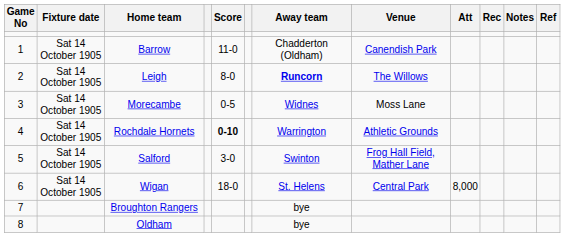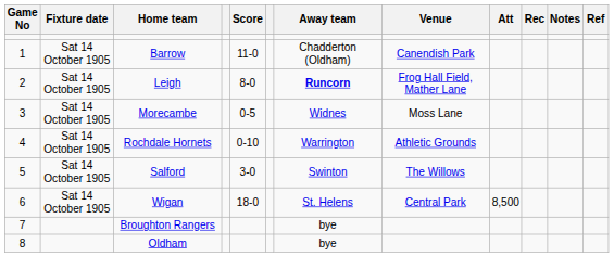Leigh | Venue: The Willows -> Frog Hall Field, Mather Lane
Rochdale Hornets | Score: bold -> normal
Salford | Venue: Frog Hall Field, Mather Lane -> The Willows
Wigan | Att: 8,000 -> 8,500
